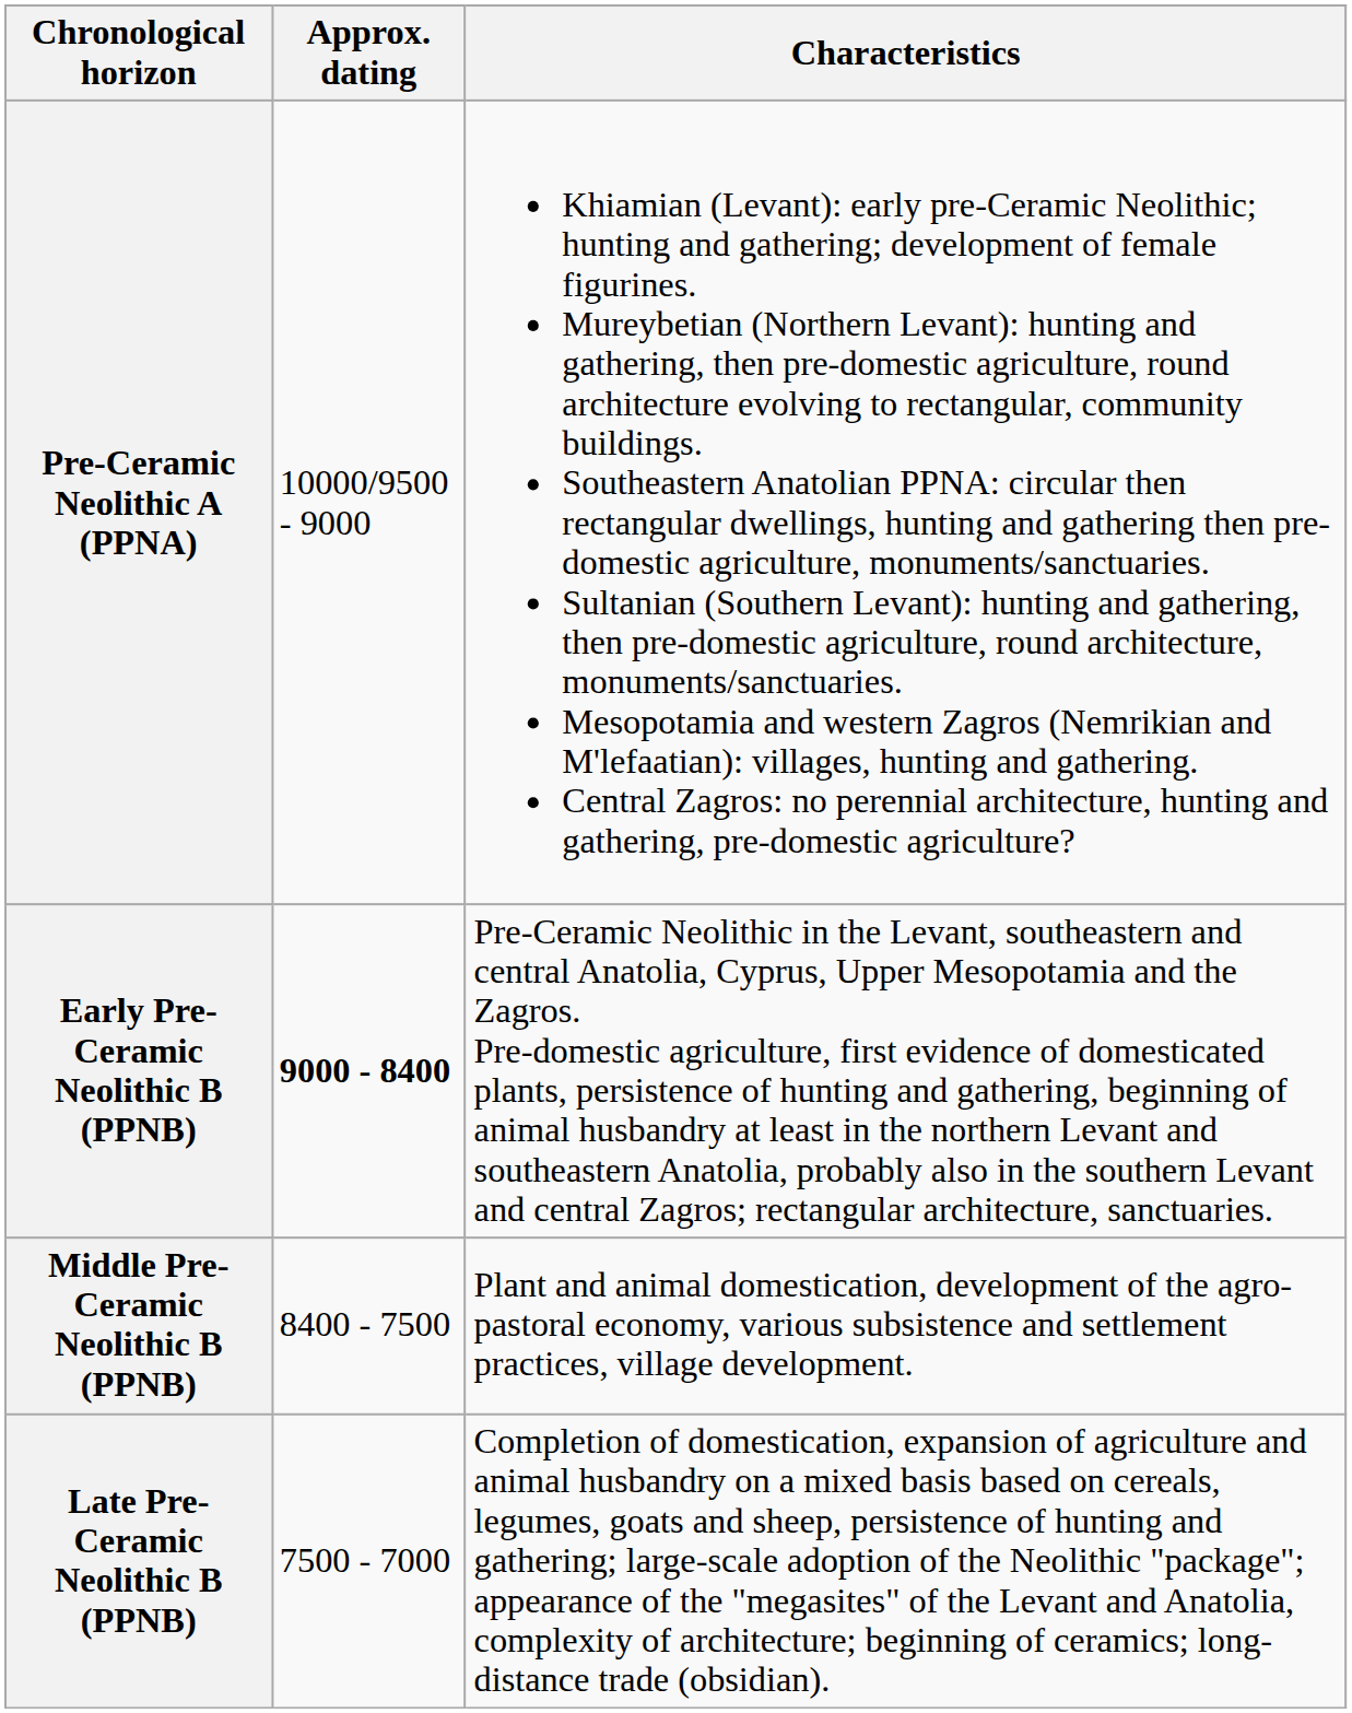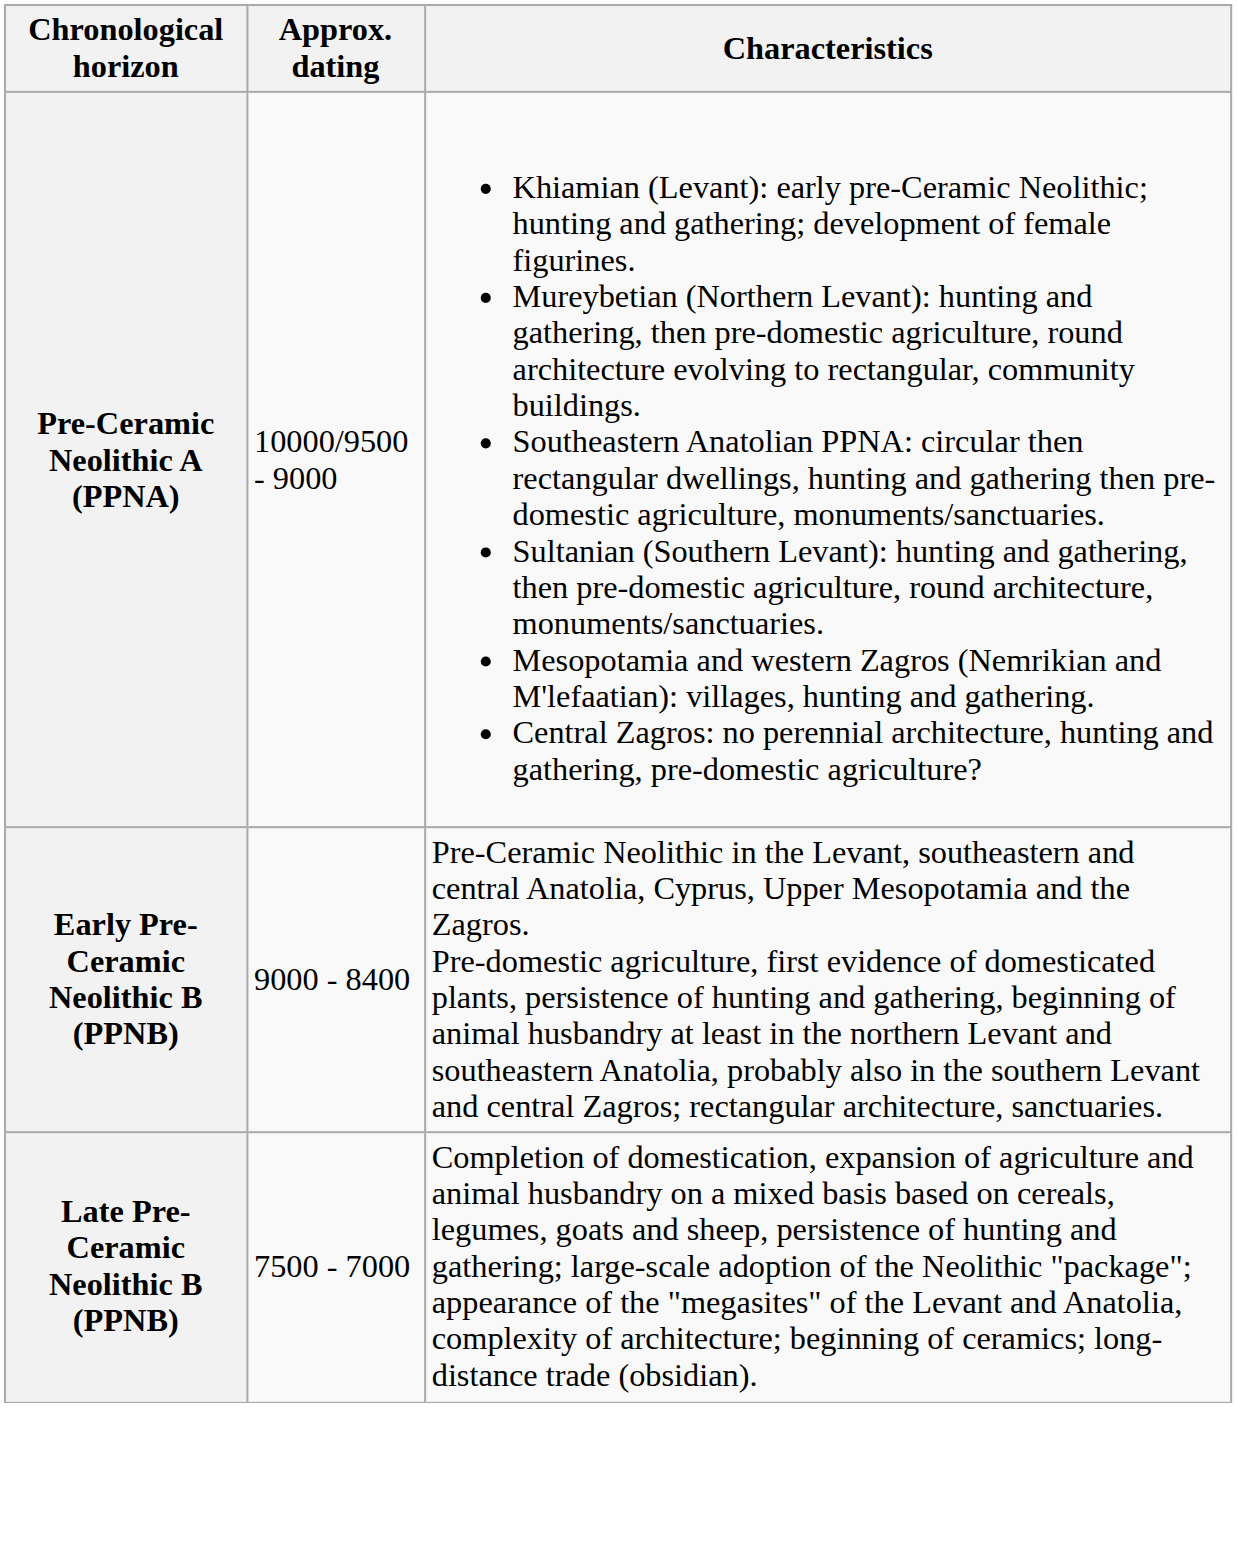Early Pre-Ceramic Neolithic B (PPNB) | Approx. dating: bold -> normal
- row: Middle Pre-Ceramic Neolithic B (PPNB) | 8400 - 7500 | Plant and animal domestication, development of the agro-pastoral economy, various subsistence and settlement practices, village development.
